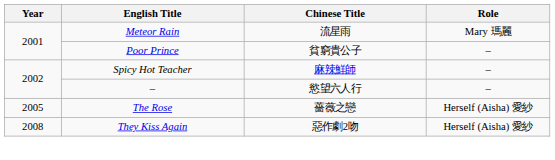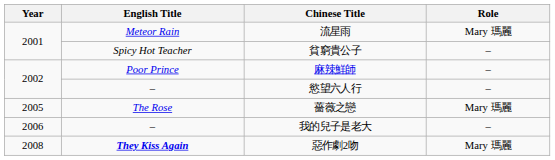貧窮貴公子 | English Title: Poor Prince -> Spicy Hot Teacher
麻辣鮮師 | English Title: Spicy Hot Teacher -> Poor Prince
薔薇之戀 | Role: Herself (Aisha) 愛紗 -> Mary 瑪麗
+ row: 2006 | – | 我的兒子是老大 | –
惡作劇2吻 | English Title: normal -> bold
惡作劇2吻 | Role: Herself (Aisha) 愛紗 -> Mary 瑪麗
